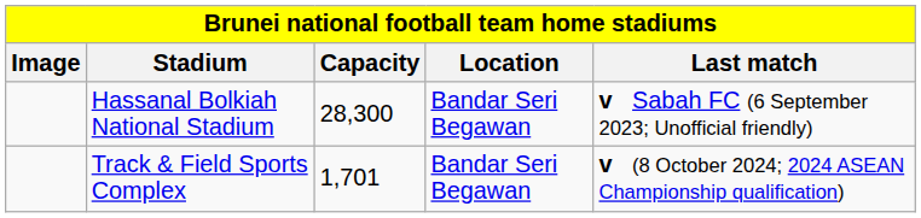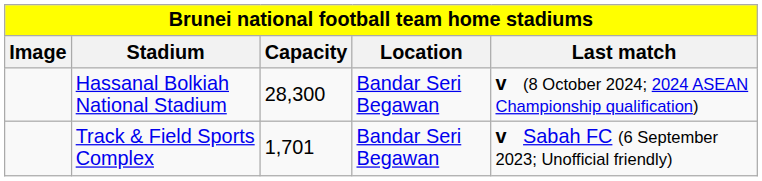Hassanal Bolkiah National Stadium | Last match: v Sabah FC (6 September 2023; Unofficial friendly) -> v (8 October 2024; 2024 ASEAN Championship qualification)
Track & Field Sports Complex | Last match: v (8 October 2024; 2024 ASEAN Championship qualification) -> v Sabah FC (6 September 2023; Unofficial friendly)
